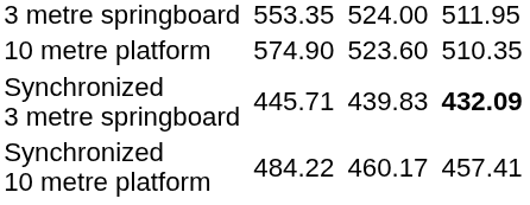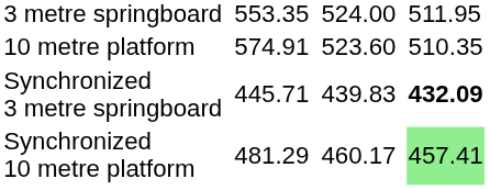10 metre platform | column 3: 574.90 -> 574.91
Synchronized 10 metre platform | column 3: 484.22 -> 481.29
Synchronized 10 metre platform | column 7: no background -> lightgreen background
